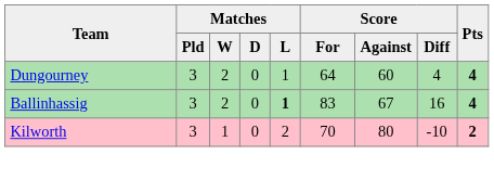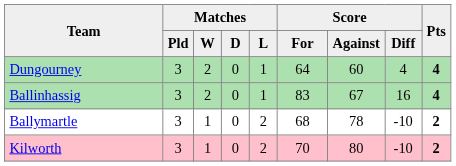Ballinhassig | Matches / L: bold -> normal
+ row: Ballymartle | 3 | 1 | 0 | 2 | 68 | 78 | -10 | 2
